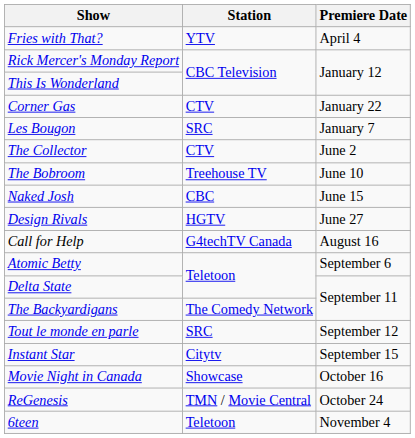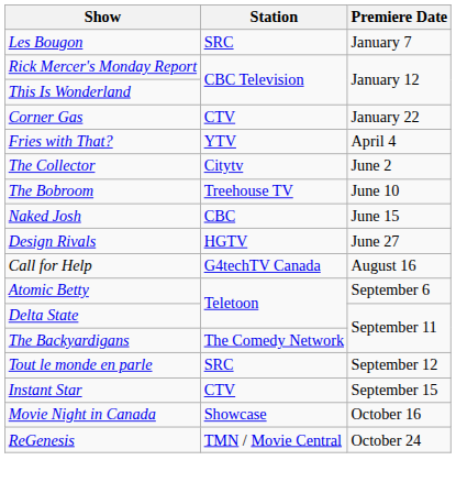rows swapped: Les Bougon <-> Fries with That?
The Collector | Station: CTV -> Citytv
Instant Star | Station: Citytv -> CTV
- row: 6teen | Teletoon | November 4
